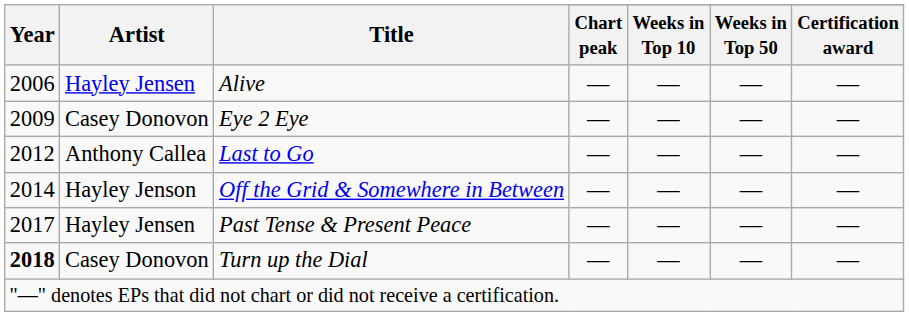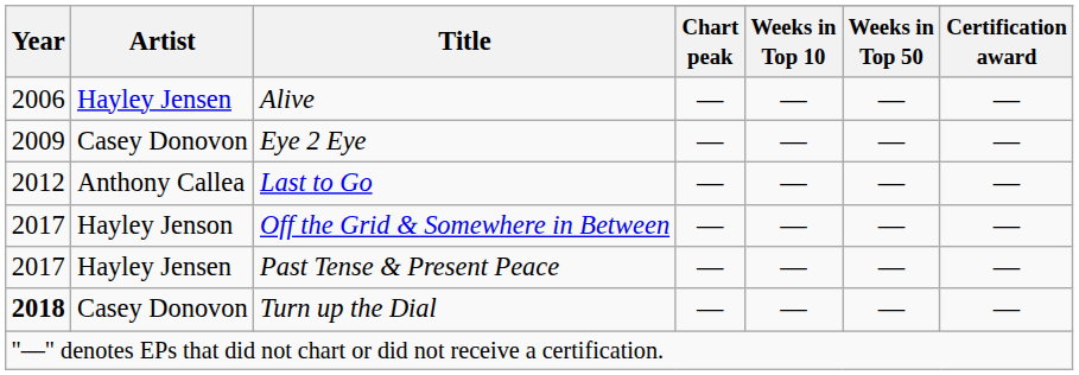Off the Grid & Somewhere in Between | Year: 2014 -> 2017
